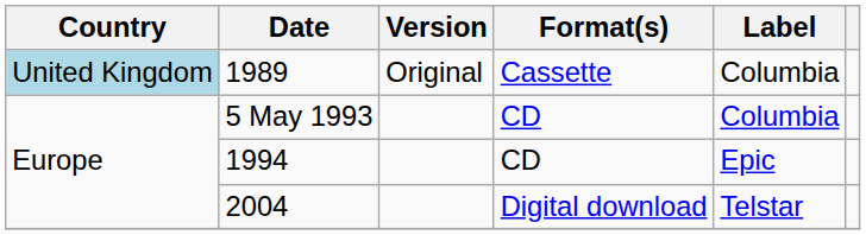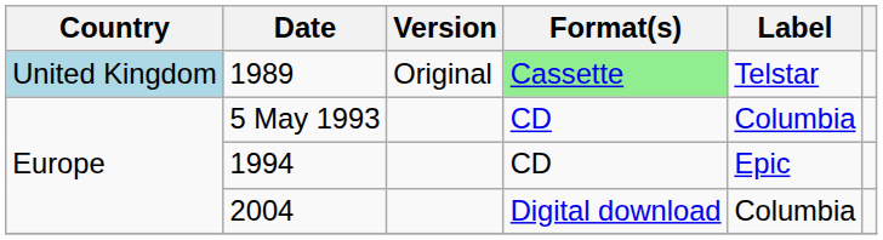1989 | Format(s): no background -> lightgreen background
1989 | Label: Columbia -> Telstar
2004 | Label: Telstar -> Columbia
